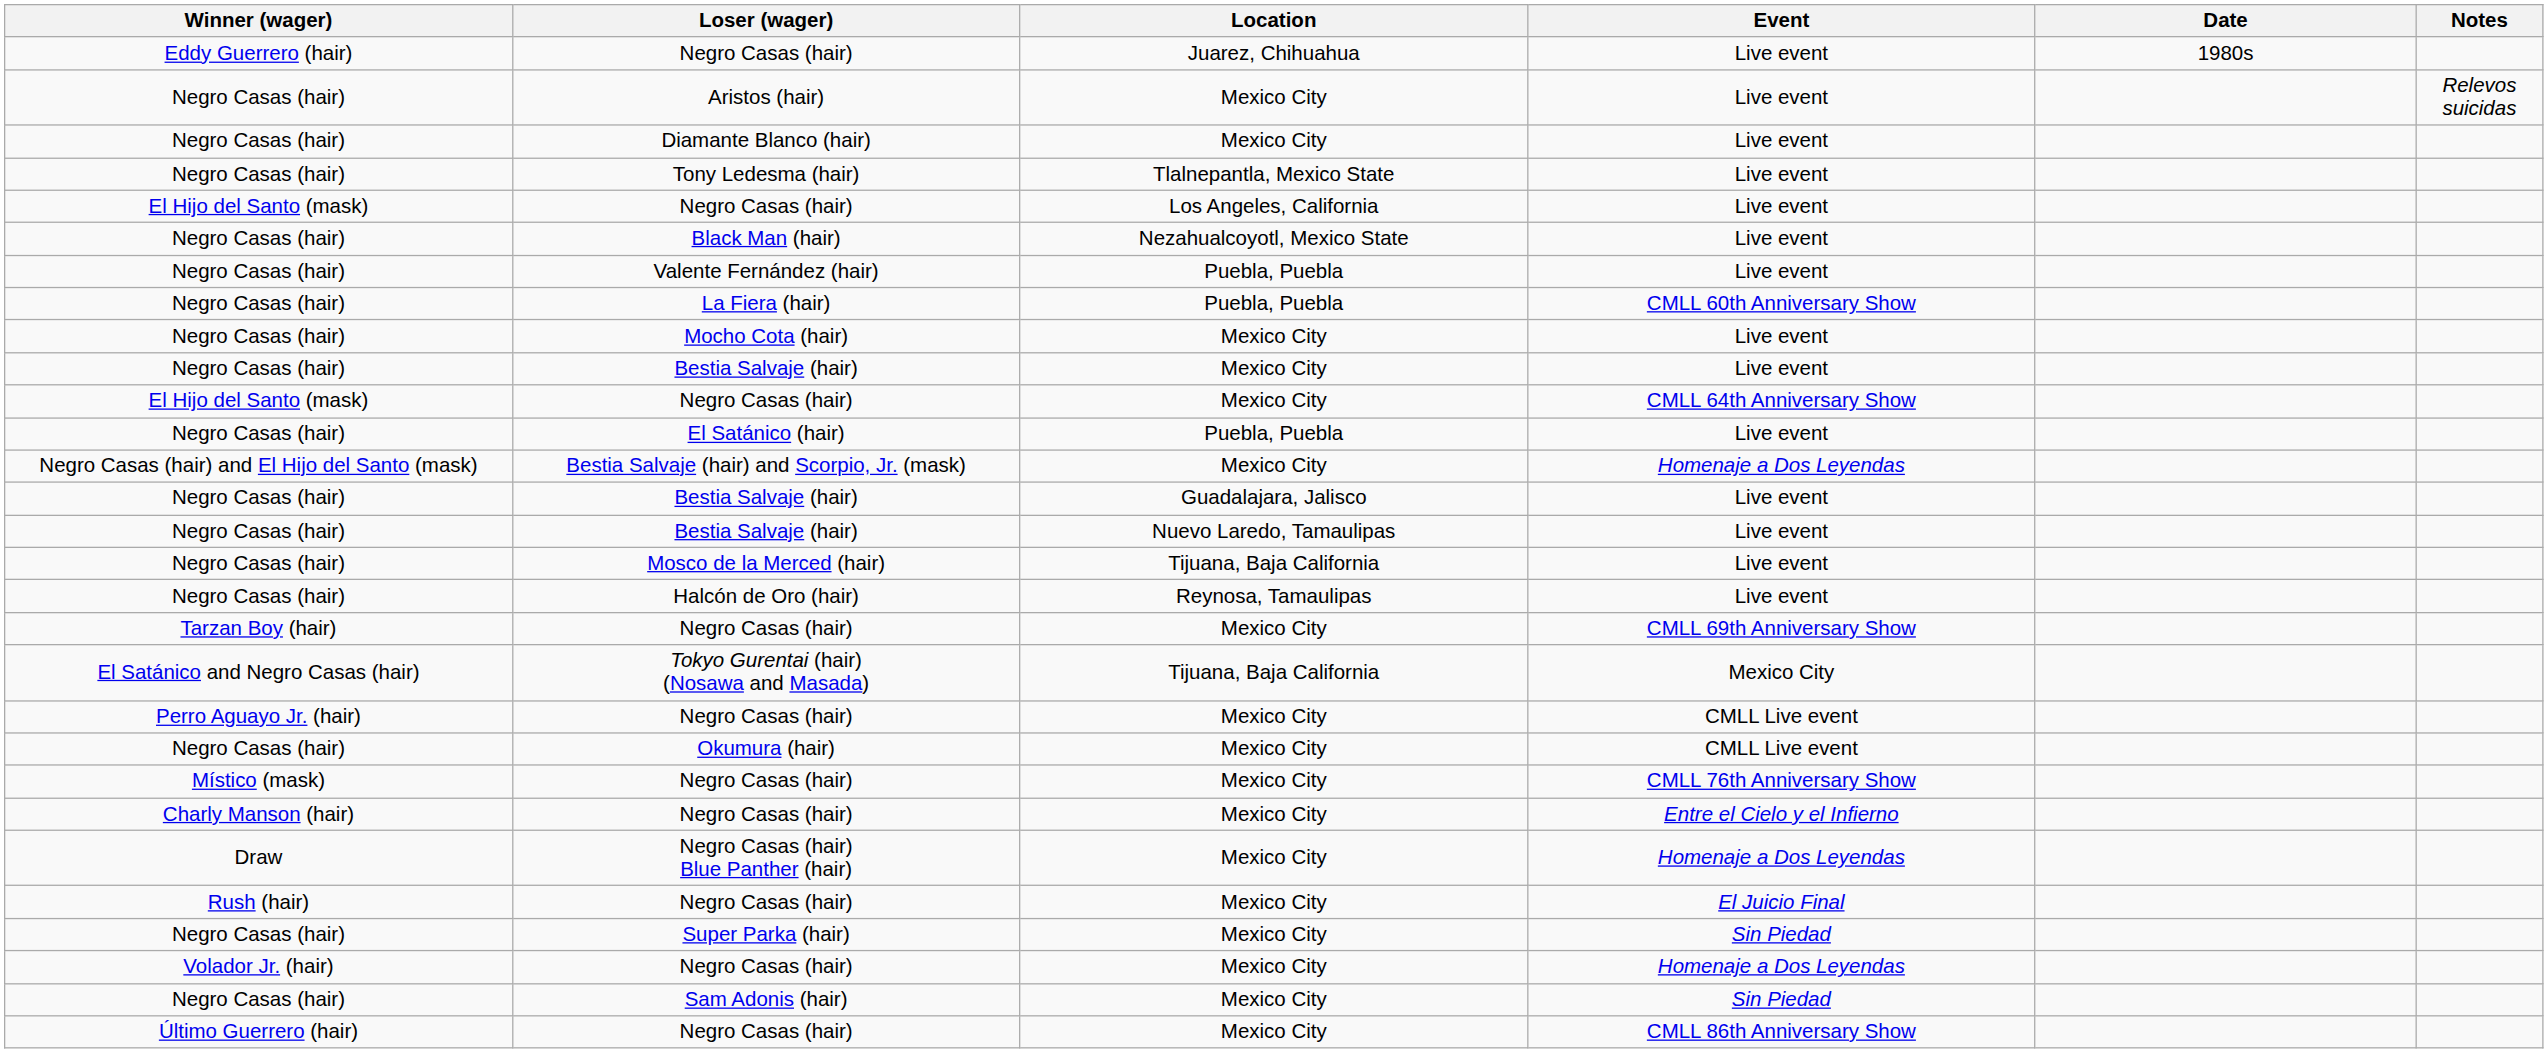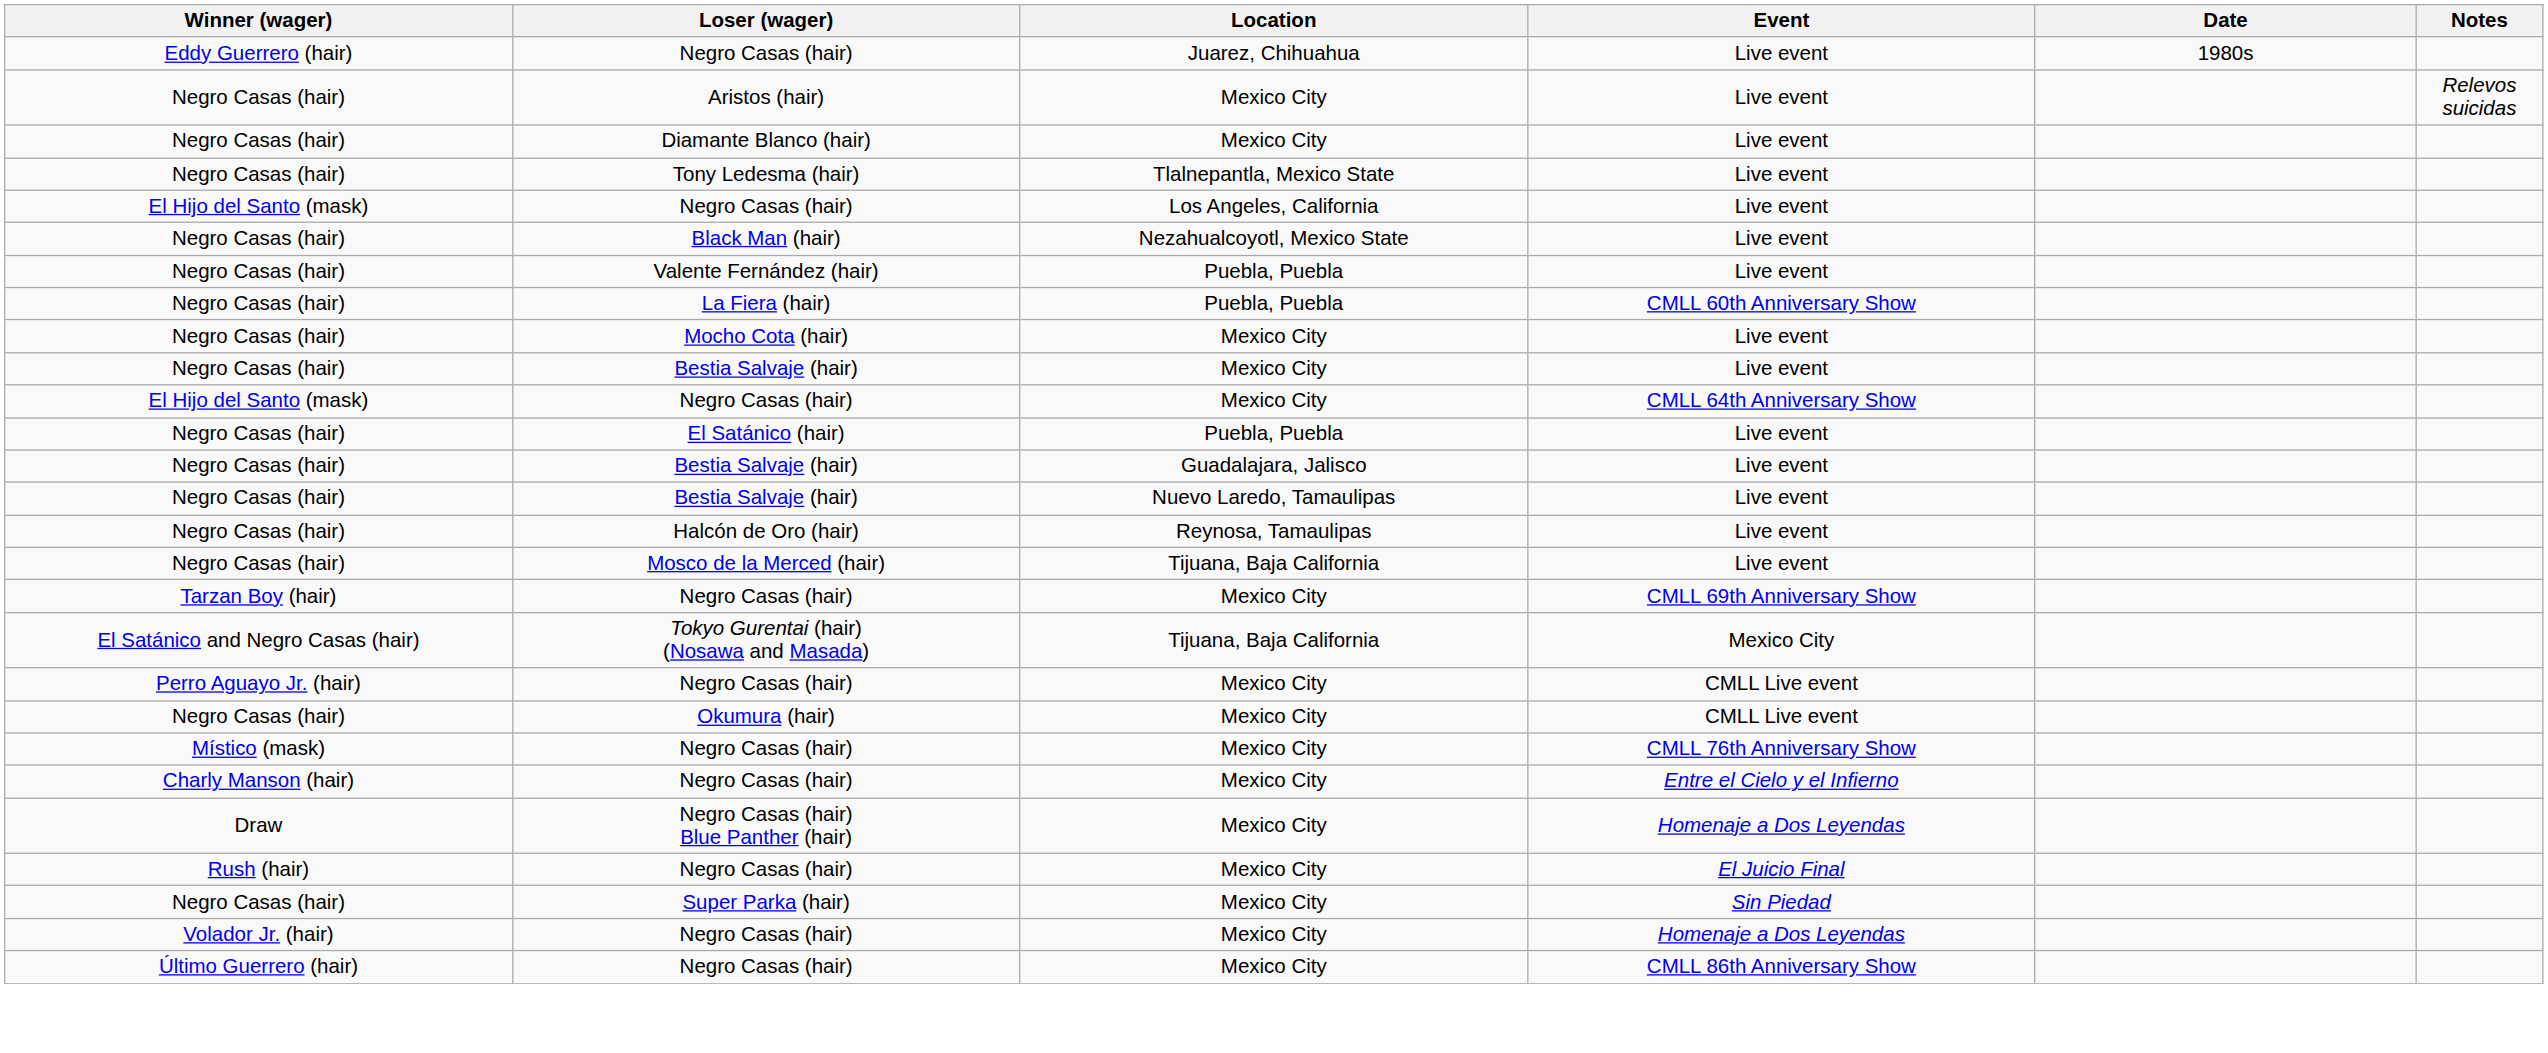- row: Negro Casas (hair) and El Hijo del Santo (mask) | Bestia Salvaje (hair) and Scorpio, Jr. (mask) | Mexico City | Homenaje a Dos Leyendas
rows swapped: Halcón de Oro (hair) <-> Mosco de la Merced (hair)
- row: Negro Casas (hair) | Sam Adonis (hair) | Mexico City | Sin Piedad
